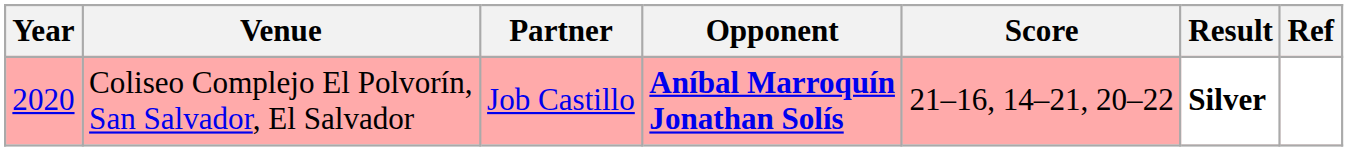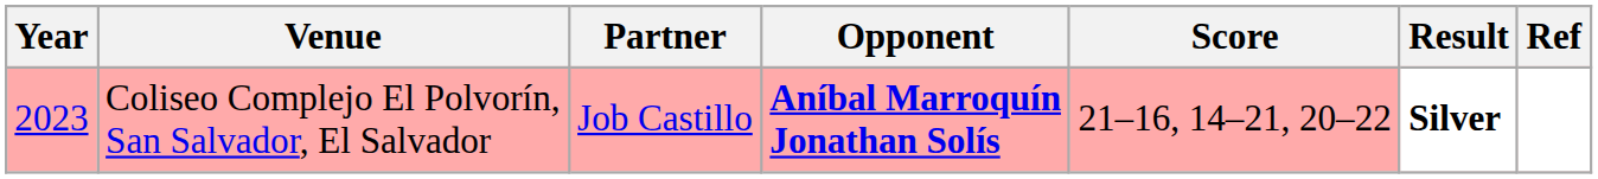Coliseo Complejo El Polvorín, San Salvador, El Salvador | Year: 2020 -> 2023
